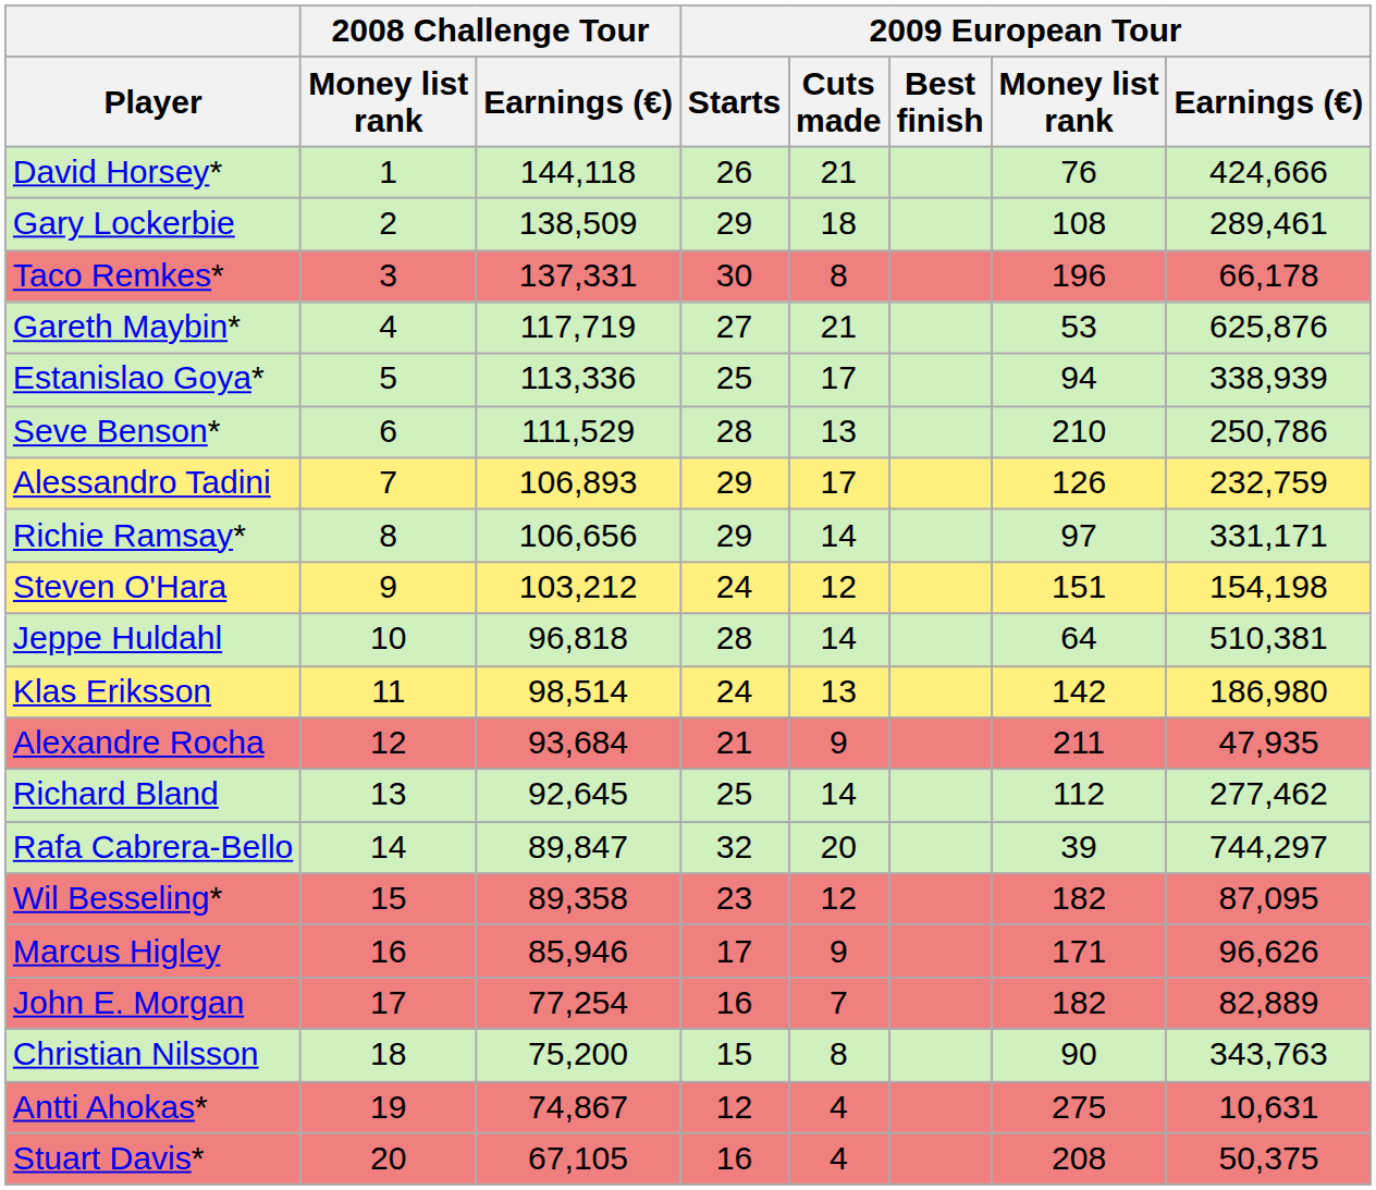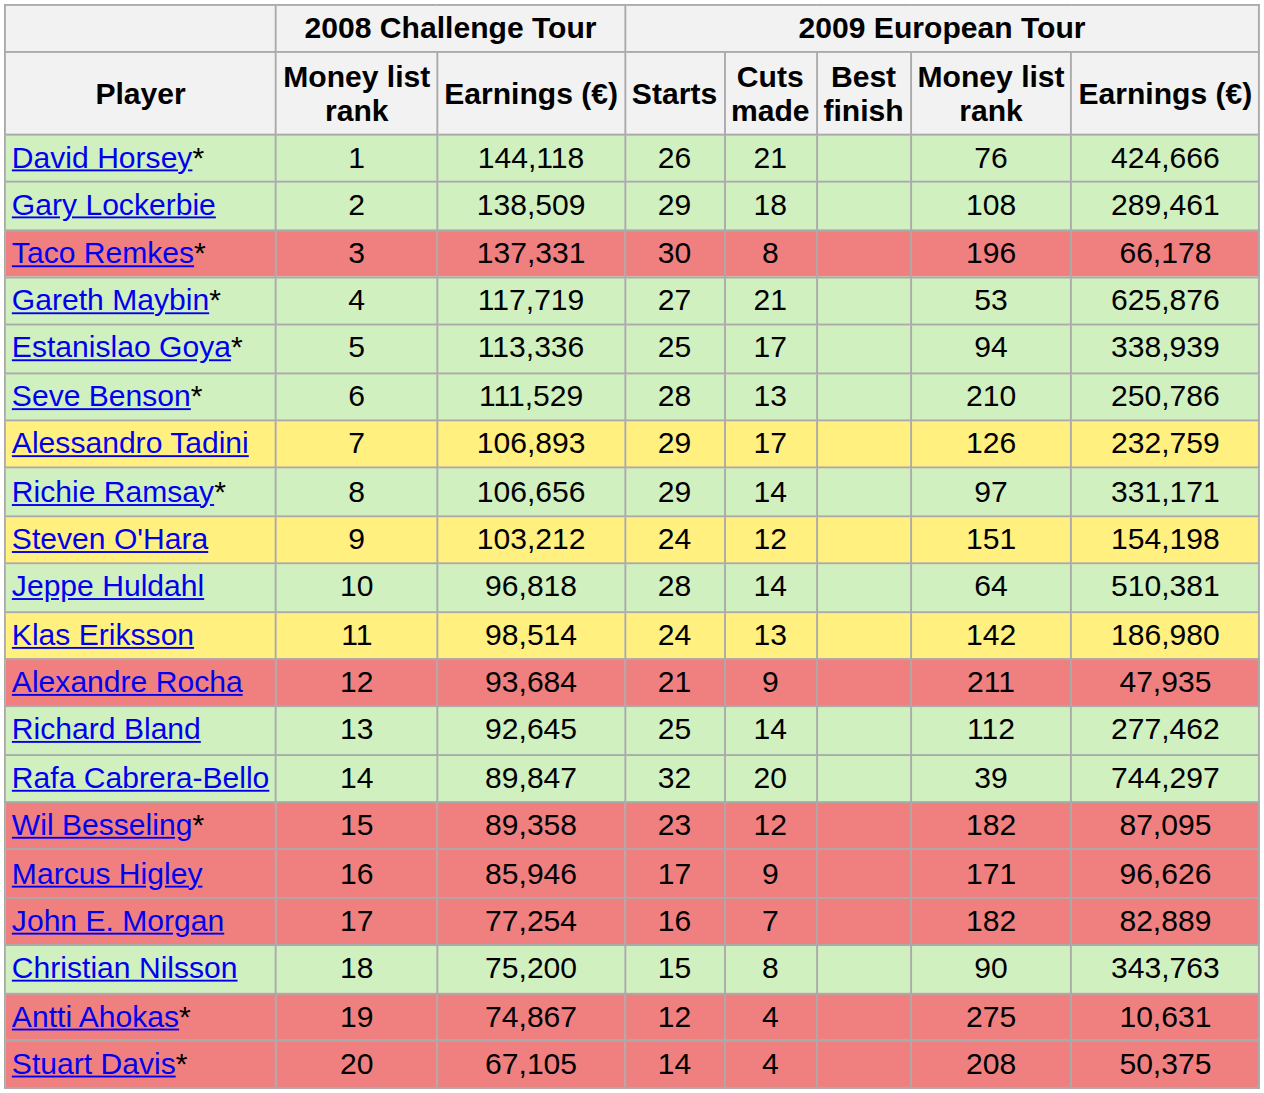Stuart Davis* | 2009 European Tour / Starts: 16 -> 14
